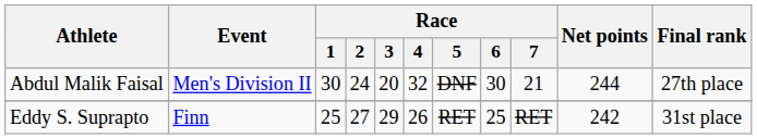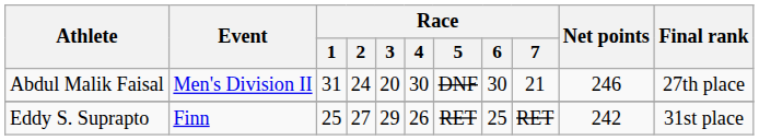Abdul Malik Faisal | Race / 1: 30 -> 31
Abdul Malik Faisal | Race / 4: 32 -> 30
Abdul Malik Faisal | Net points: 244 -> 246
